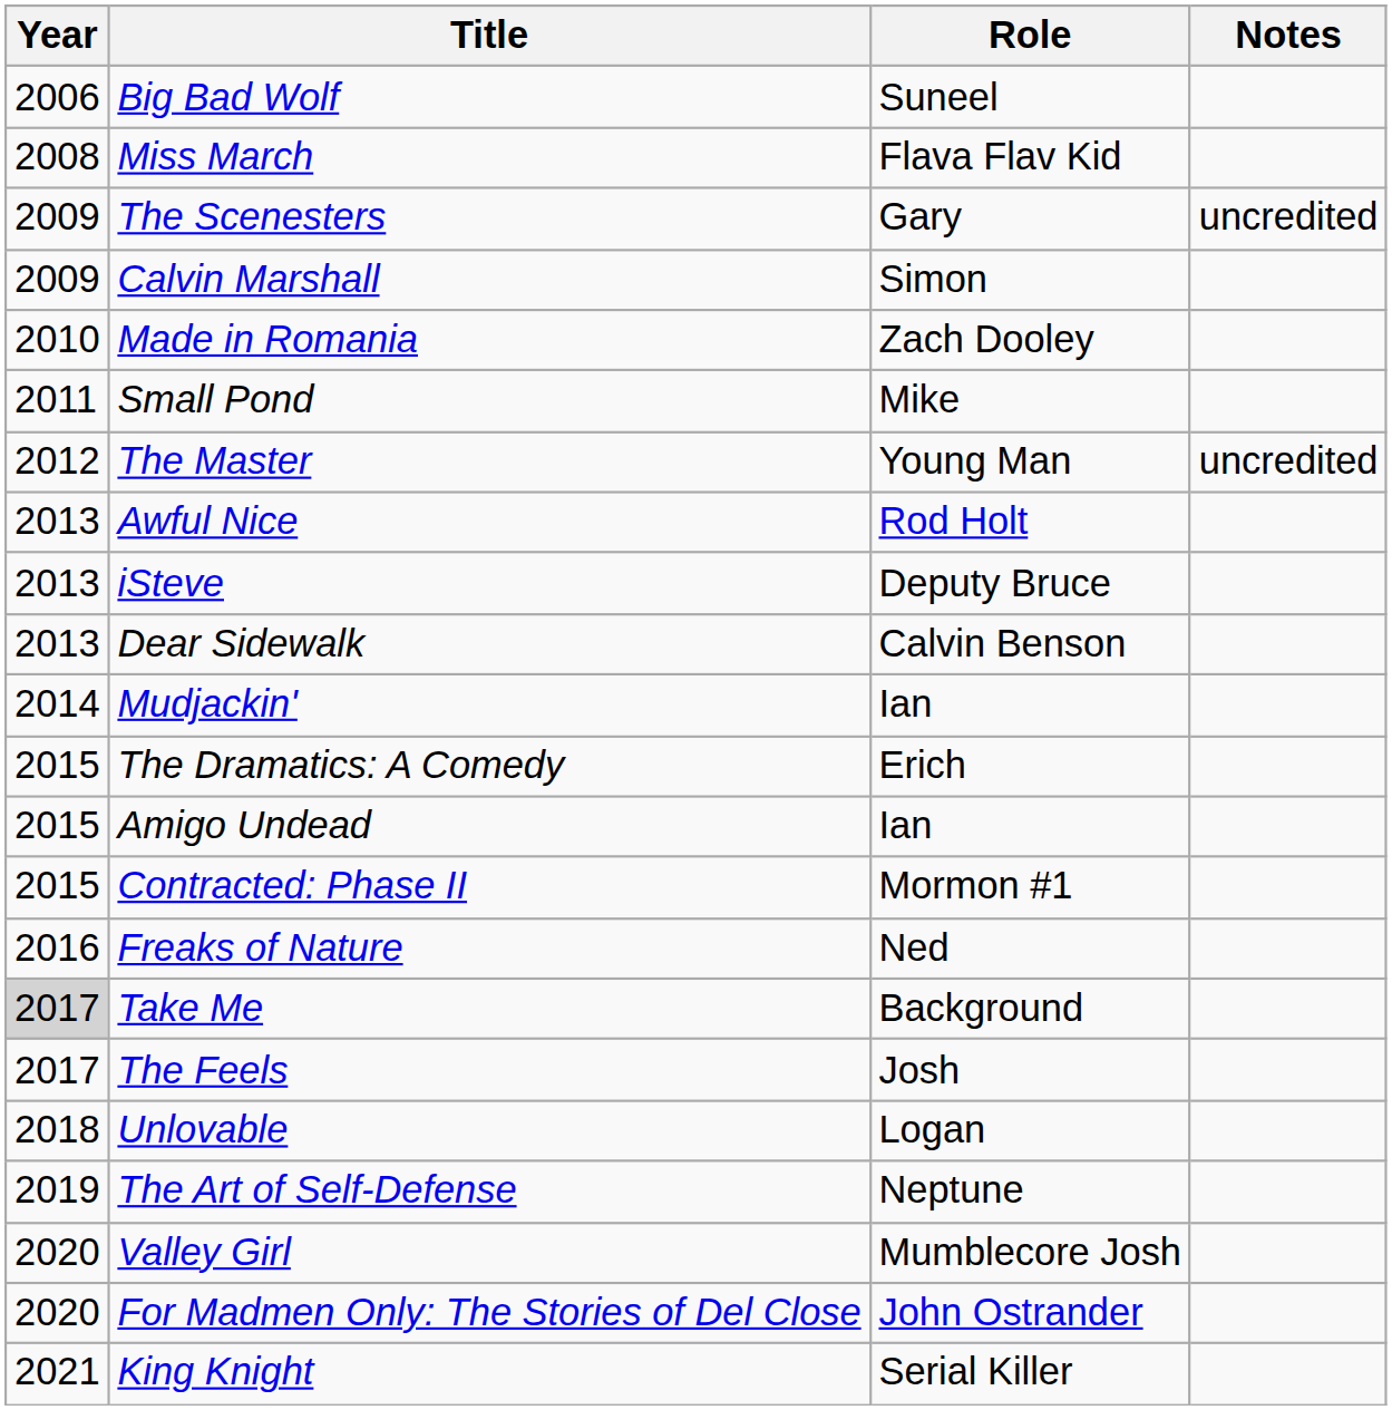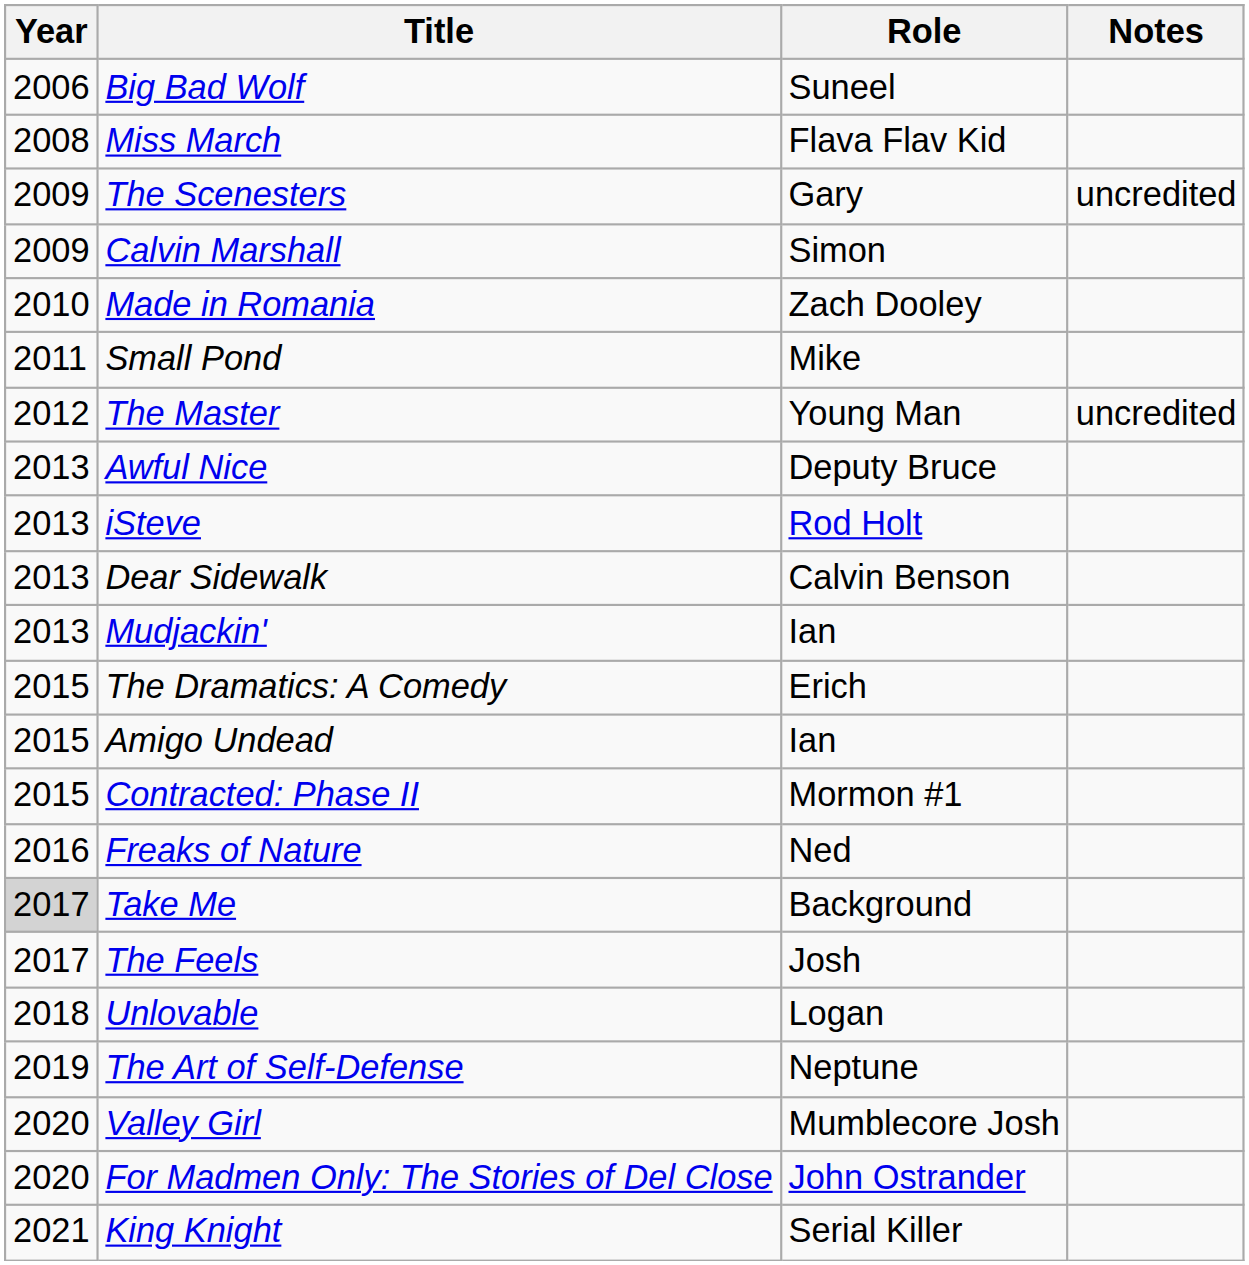Awful Nice | Role: Rod Holt -> Deputy Bruce
iSteve | Role: Deputy Bruce -> Rod Holt
Mudjackin' | Year: 2014 -> 2013
